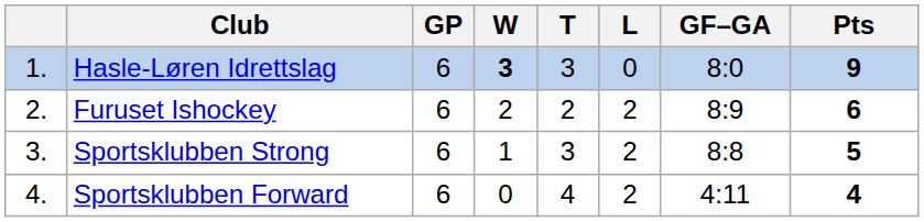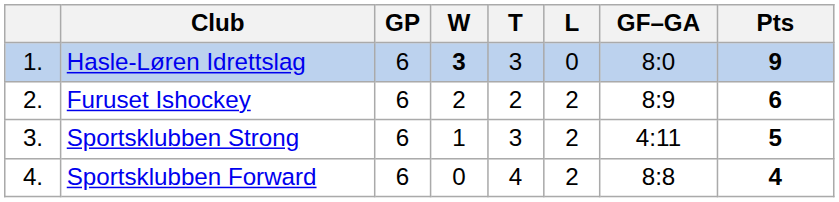Sportsklubben Strong | GF–GA: 8:8 -> 4:11
Sportsklubben Forward | GF–GA: 4:11 -> 8:8
